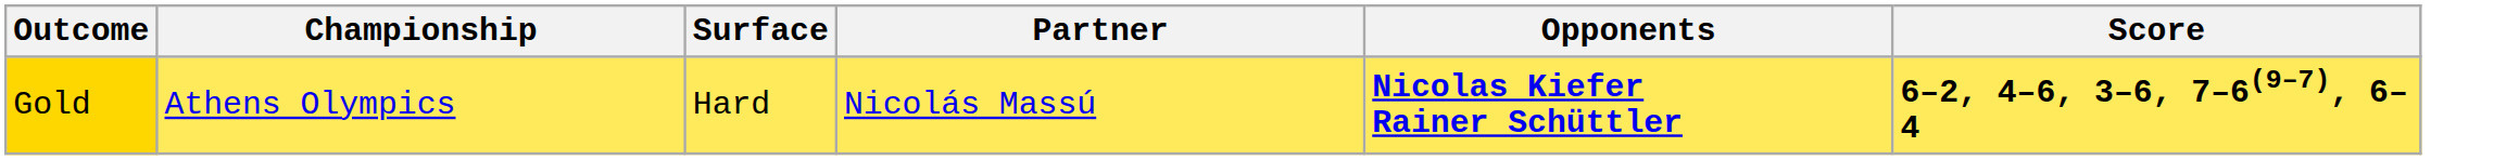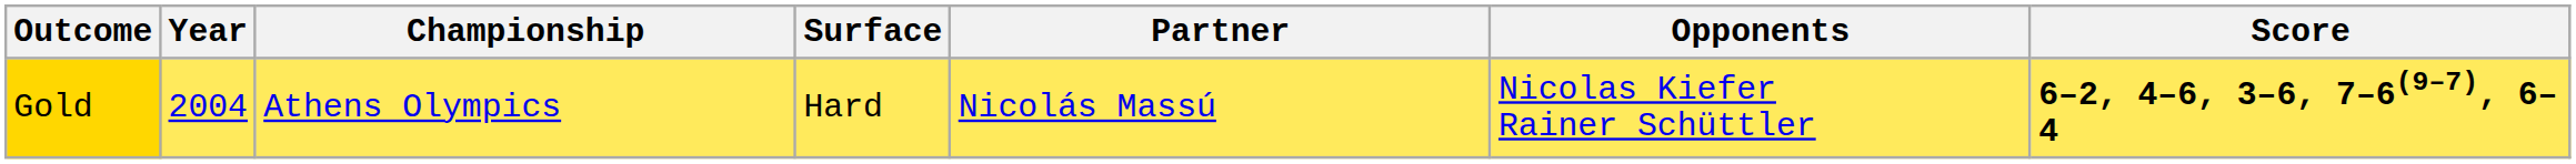+ column: Year | 2004
Gold | Opponents: bold -> normal
